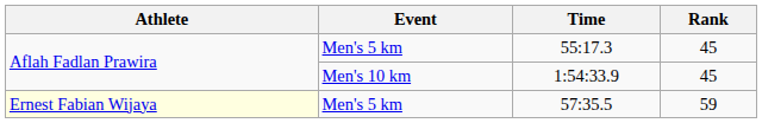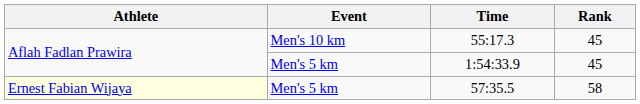55:17.3 | Event: Men's 5 km -> Men's 10 km
1:54:33.9 | Event: Men's 10 km -> Men's 5 km
57:35.5 | Rank: 59 -> 58
